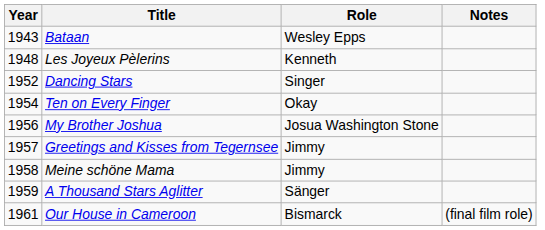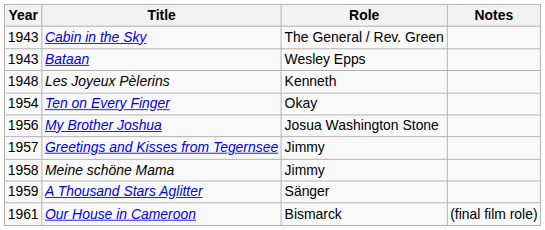+ row: 1943 | Cabin in the Sky | The General / Rev. Green
- row: 1952 | Dancing Stars | Singer
